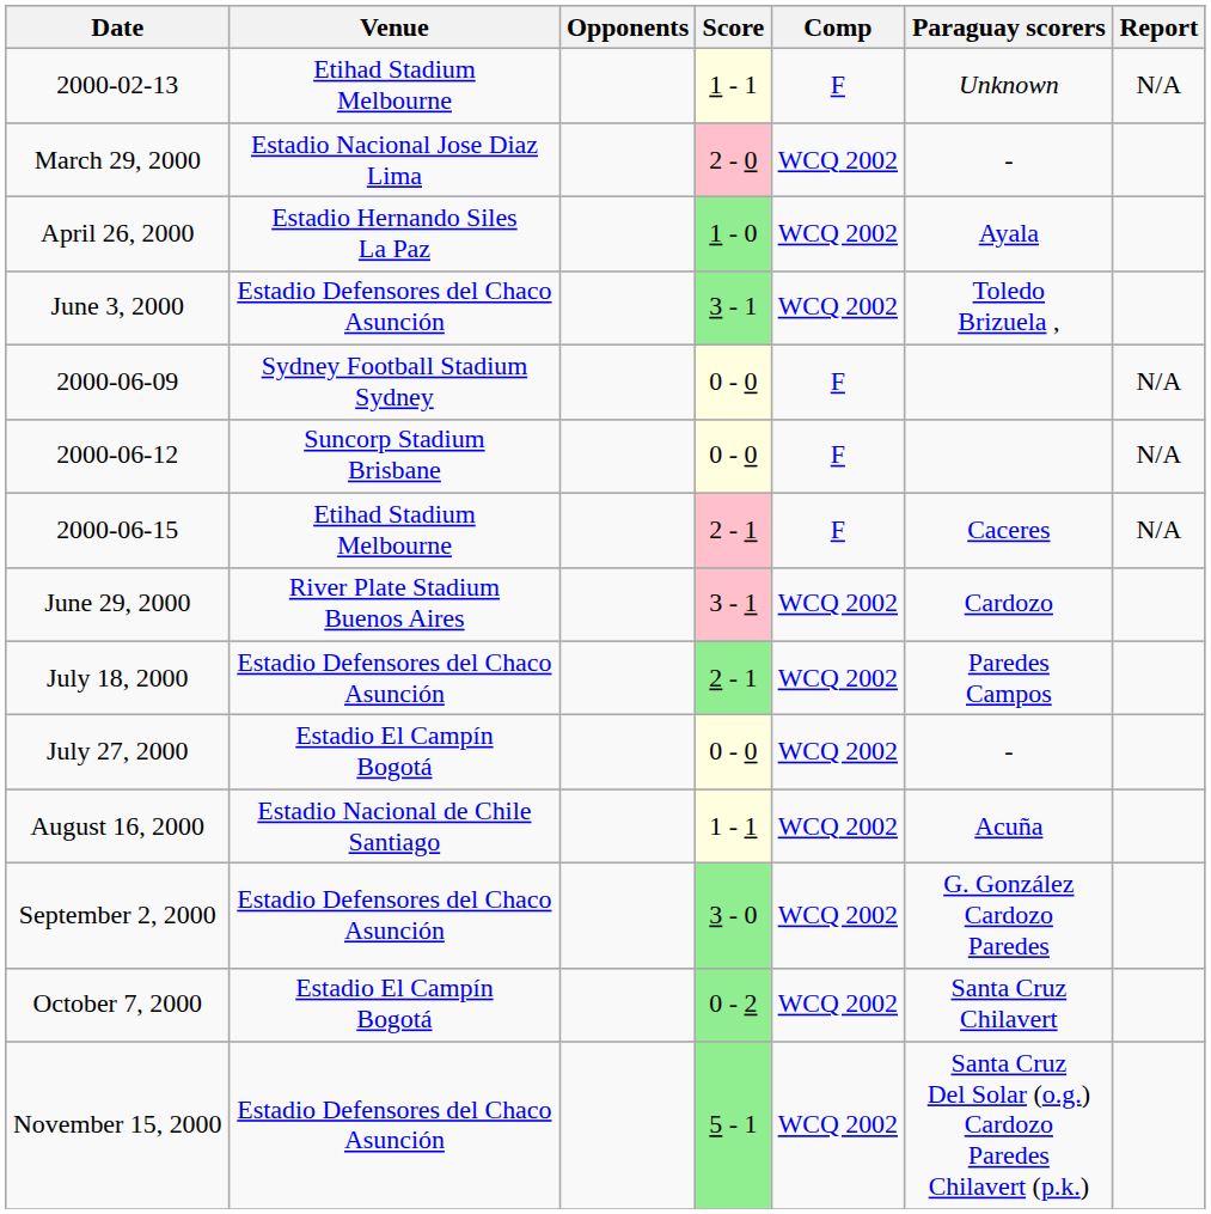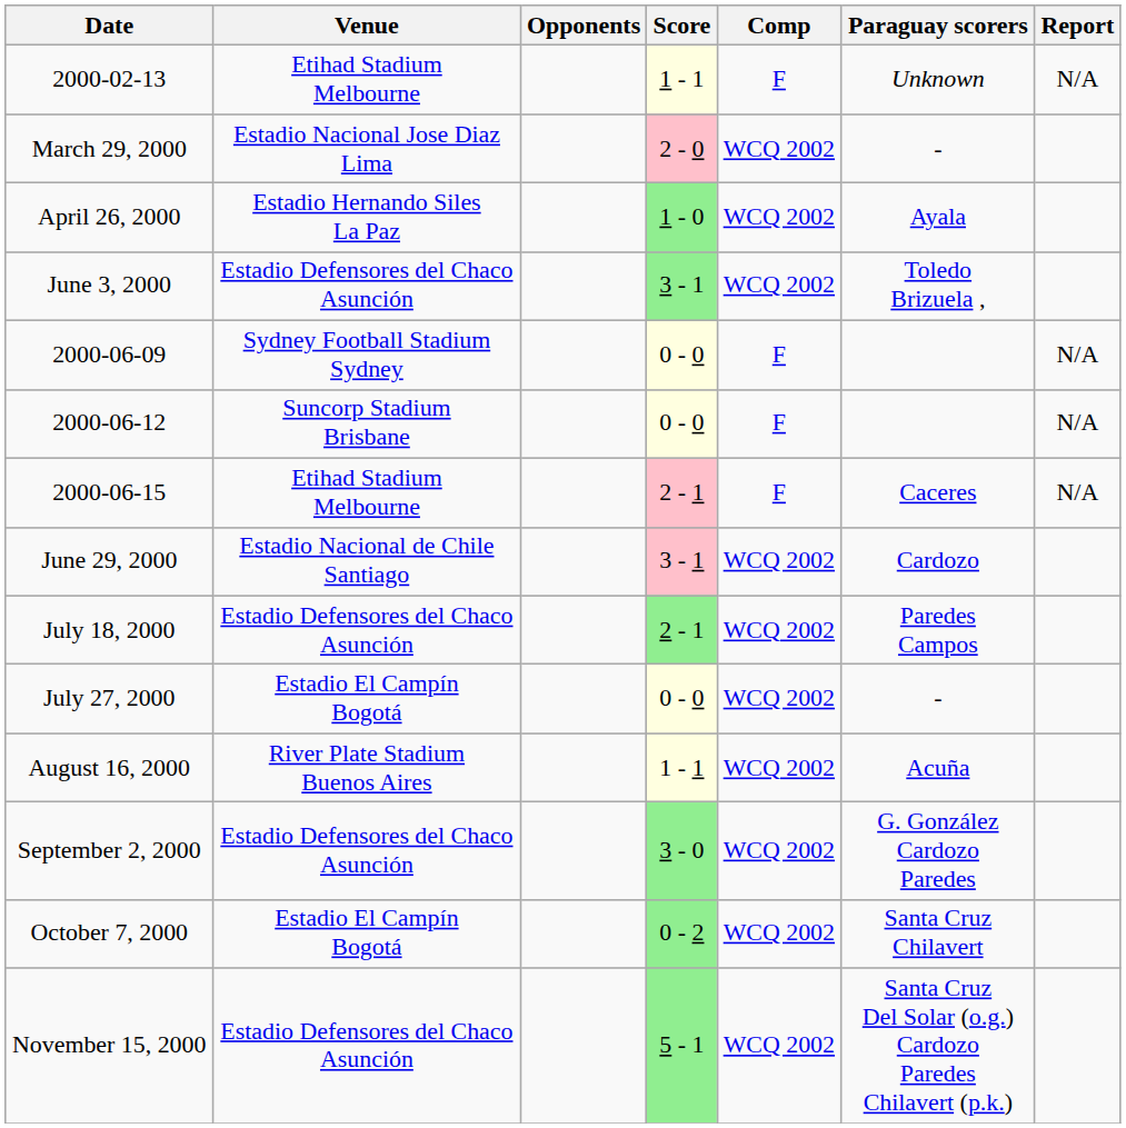June 29, 2000 | Venue: River Plate Stadium Buenos Aires -> Estadio Nacional de Chile Santiago
August 16, 2000 | Venue: Estadio Nacional de Chile Santiago -> River Plate Stadium Buenos Aires
